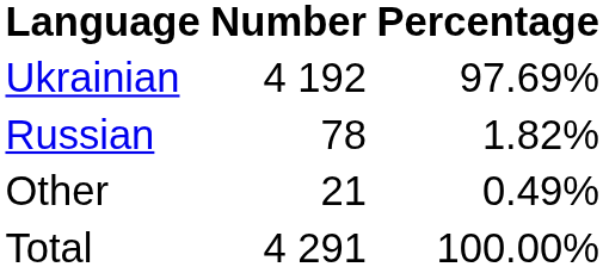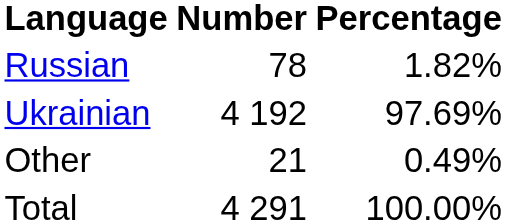rows swapped: Ukrainian <-> Russian
